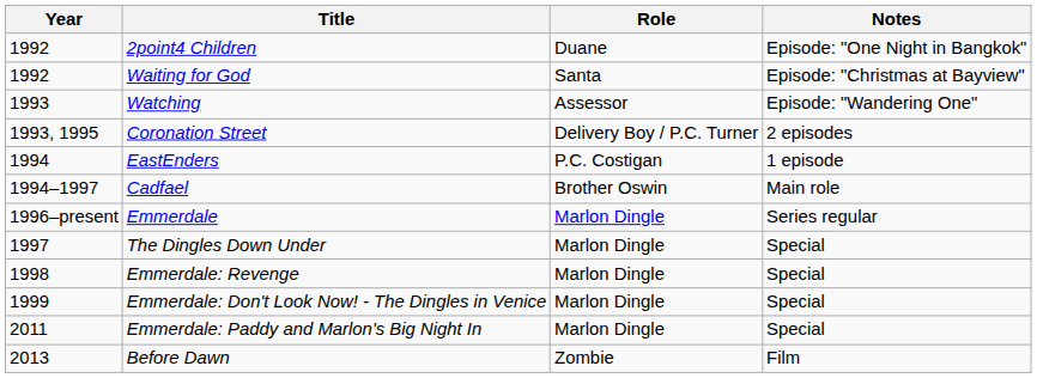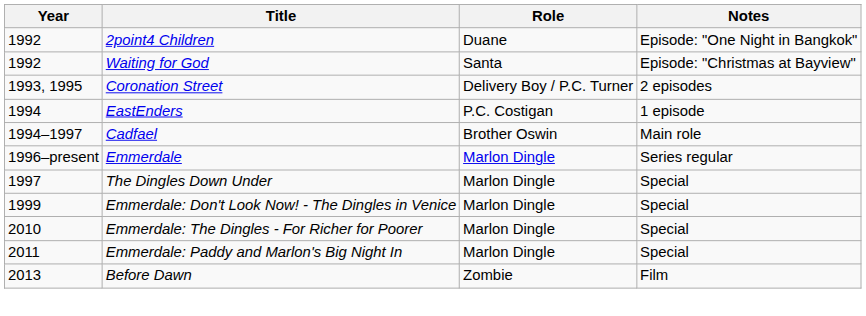- row: 1993 | Watching | Assessor | Episode: "Wandering One"
- row: 1998 | Emmerdale: Revenge | Marlon Dingle | Special
+ row: 2010 | Emmerdale: The Dingles - For Richer for Poorer | Marlon Dingle | Special
